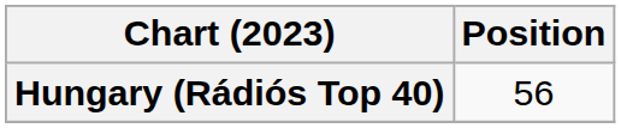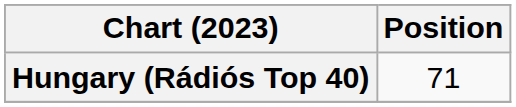Hungary (Rádiós Top 40) | Position: 56 -> 71
